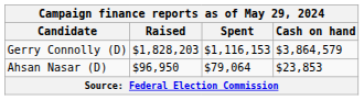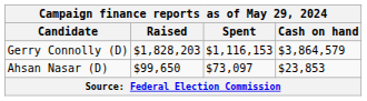Ahsan Nasar (D) | Raised: $96,950 -> $99,650
Ahsan Nasar (D) | Spent: $79,064 -> $73,097
